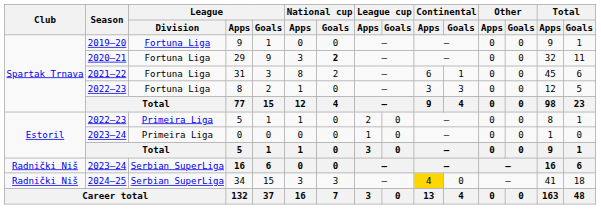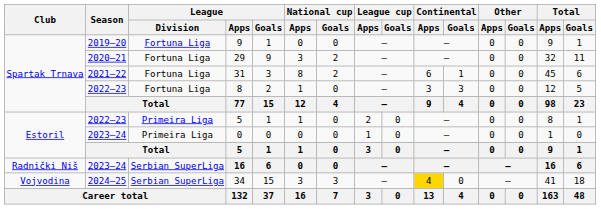29 | National cup / Goals: bold -> normal
34 | Club: Radnički Niš -> Vojvodina
